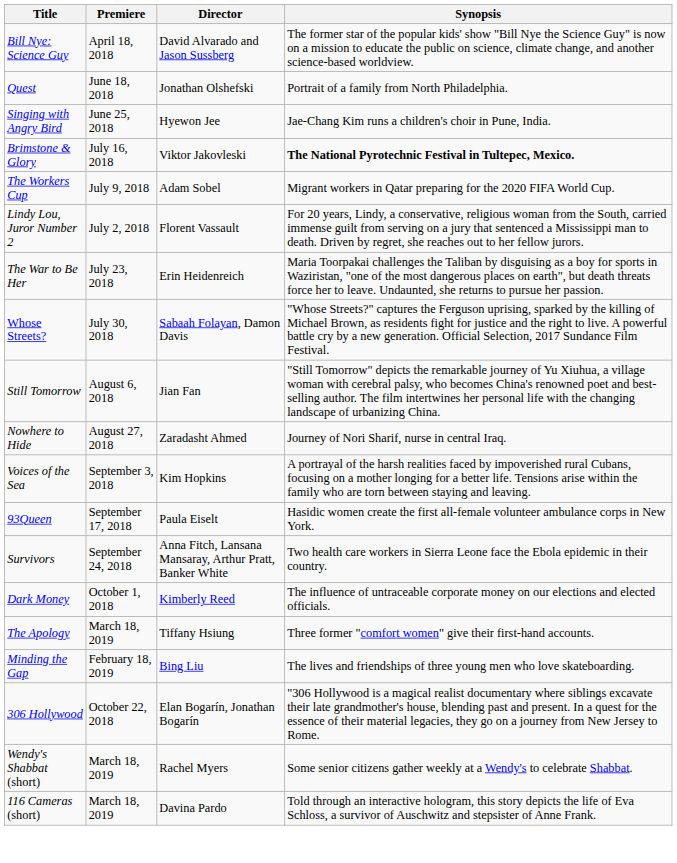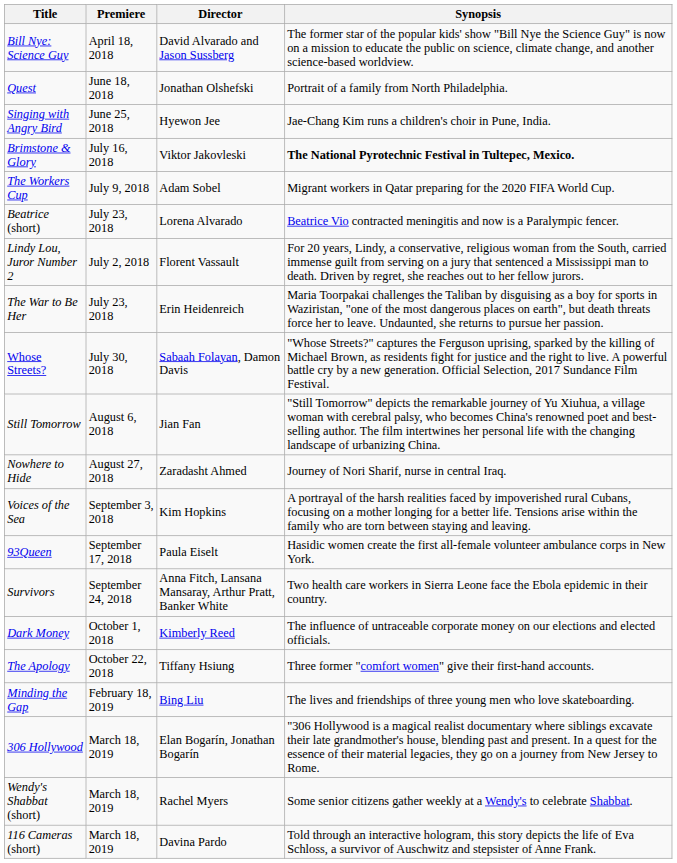+ row: Beatrice (short) | July 23, 2018 | Lorena Alvarado | Beatrice Vio contracted meningitis and now is a Paralympic fencer.
The Apology | Premiere: March 18, 2019 -> October 22, 2018
306 Hollywood | Premiere: October 22, 2018 -> March 18, 2019
